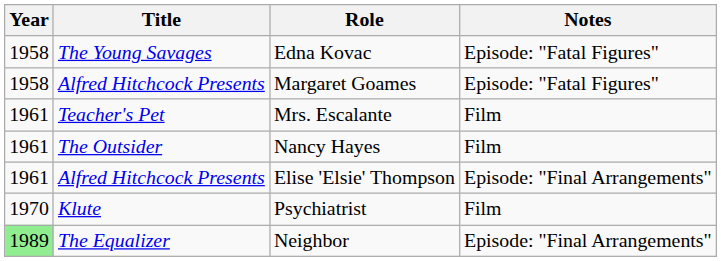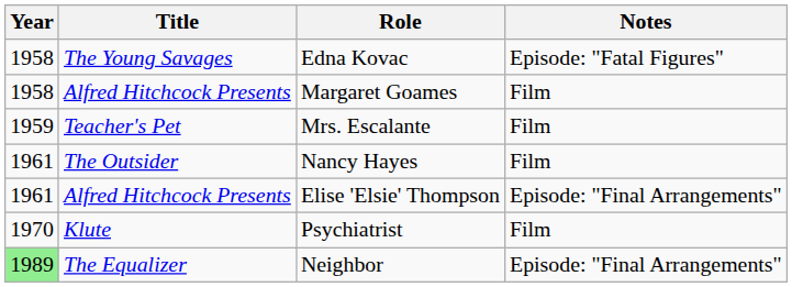Margaret Goames | Notes: Episode: "Fatal Figures" -> Film
Mrs. Escalante | Year: 1961 -> 1959
